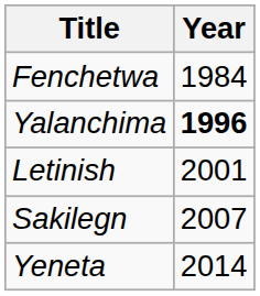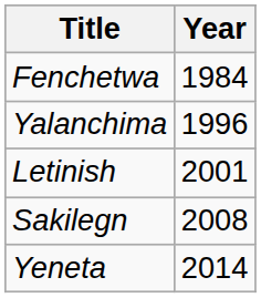Yalanchima | Year: bold -> normal
Sakilegn | Year: 2007 -> 2008
